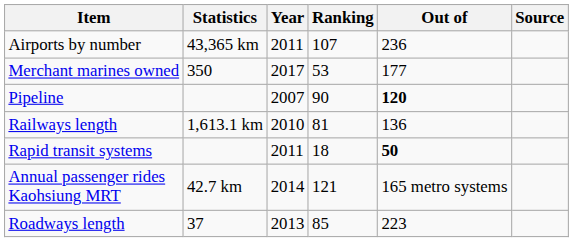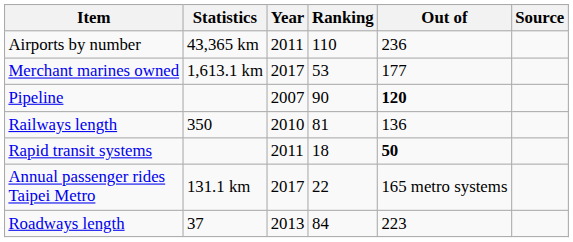Airports by number | Ranking: 107 -> 110
Merchant marines owned | Statistics: 350 -> 1,613.1 km
Railways length | Statistics: 1,613.1 km -> 350
+ row: Annual passenger rides Taipei Metro | 131.1 km | 2017 | 22 | 165 metro systems
- row: Annual passenger rides Kaohsiung MRT | 42.7 km | 2014 | 121 | 165 metro systems
Roadways length | Ranking: 85 -> 84
